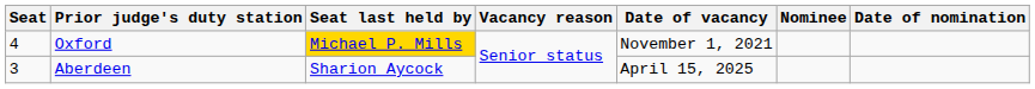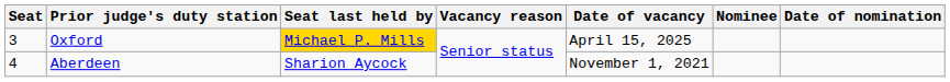Oxford | Seat: 4 -> 3
Oxford | Date of vacancy: November 1, 2021 -> April 15, 2025
Aberdeen | Seat: 3 -> 4
Aberdeen | Date of vacancy: April 15, 2025 -> November 1, 2021
